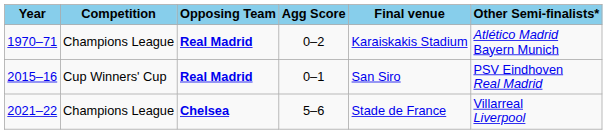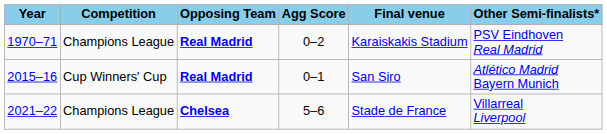1970–71 | Other Semi-finalists*: Atlético Madrid Bayern Munich -> PSV Eindhoven Real Madrid
2015–16 | Other Semi-finalists*: PSV Eindhoven Real Madrid -> Atlético Madrid Bayern Munich
